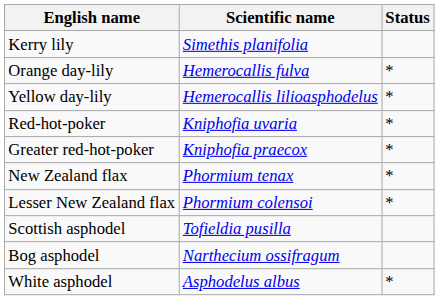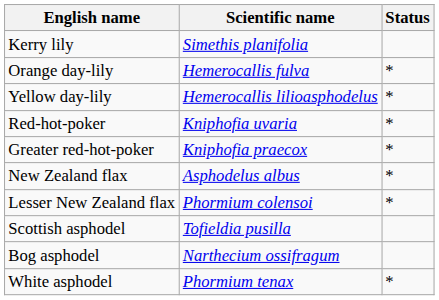New Zealand flax | Scientific name: Phormium tenax -> Asphodelus albus
White asphodel | Scientific name: Asphodelus albus -> Phormium tenax
